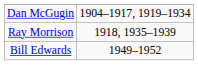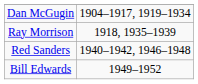+ row: Red Sanders | 1940–1942, 1946–1948
